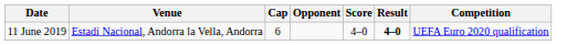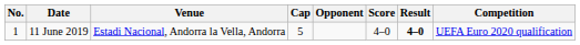+ column: No. | 1
11 June 2019 | Cap: 6 -> 5
